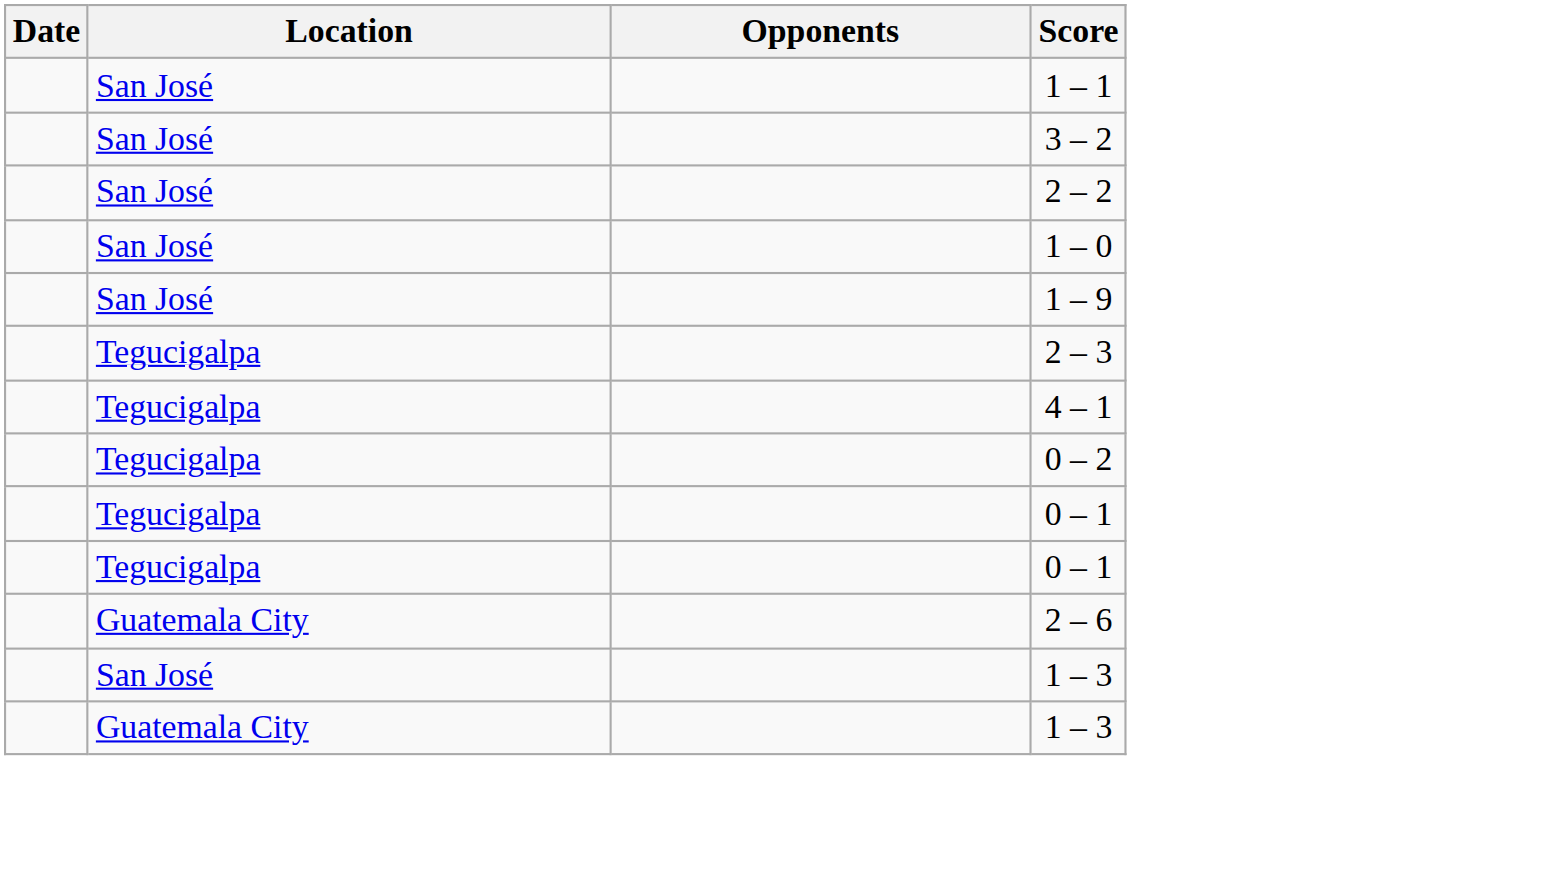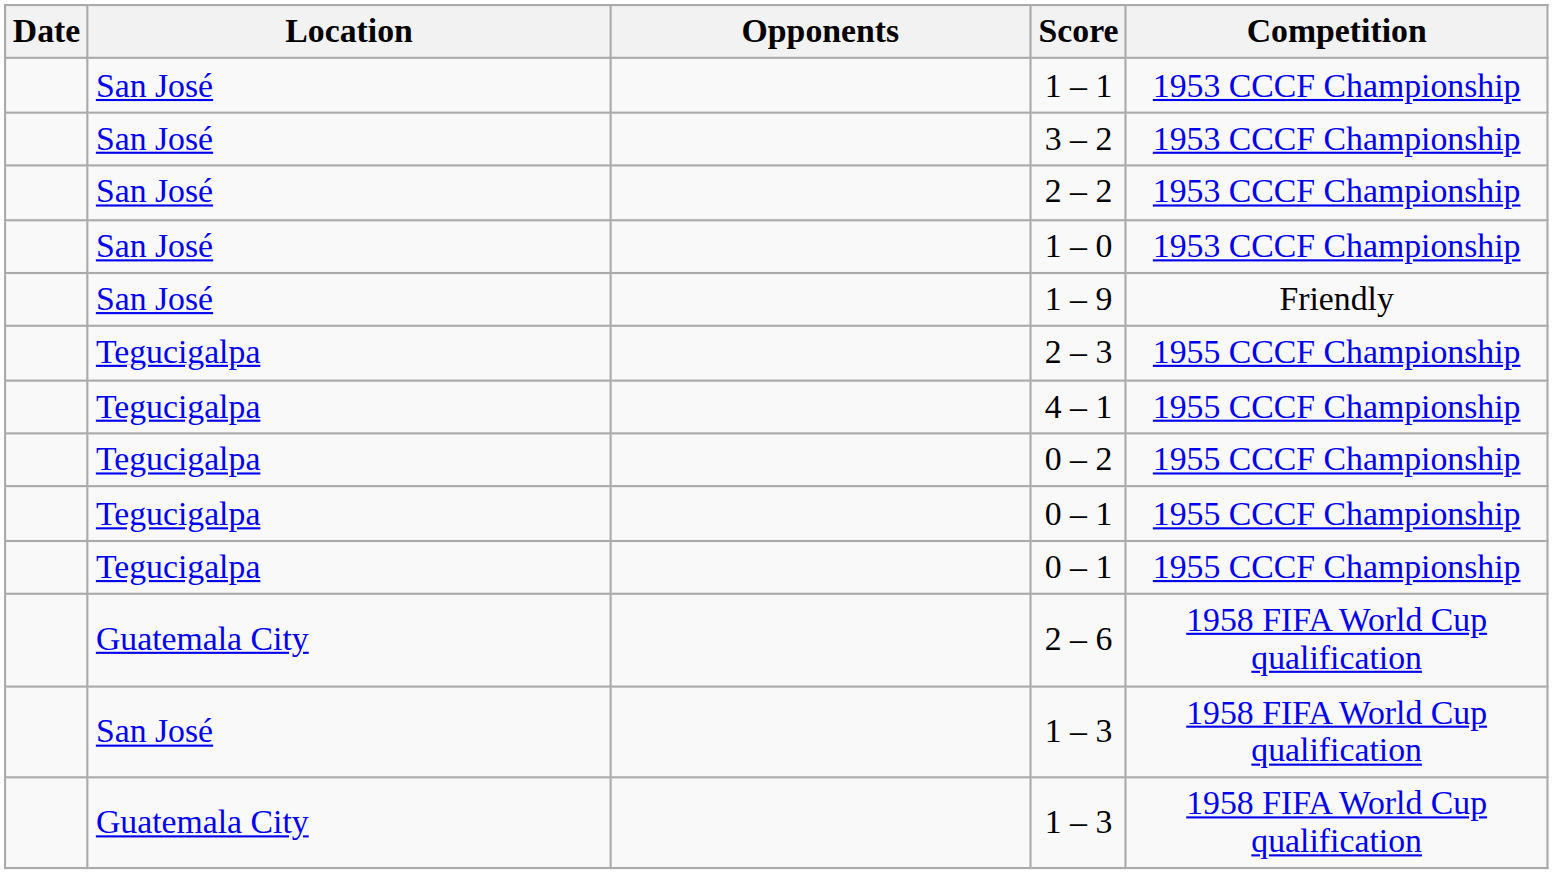+ column: Competition | 1953 CCCF Championship | 1953 CCCF Championship | 1953 CCCF Championship | 1953 CCCF Championship | Friendly | 1955 CCCF Championship | 1955 CCCF Championship | 1955 CCCF Championship | 1955 CCCF Championship | 1955 CCCF Championship | 1958 FIFA World Cup qualification | 1958 FIFA World Cup qualification | 1958 FIFA World Cup qualification
